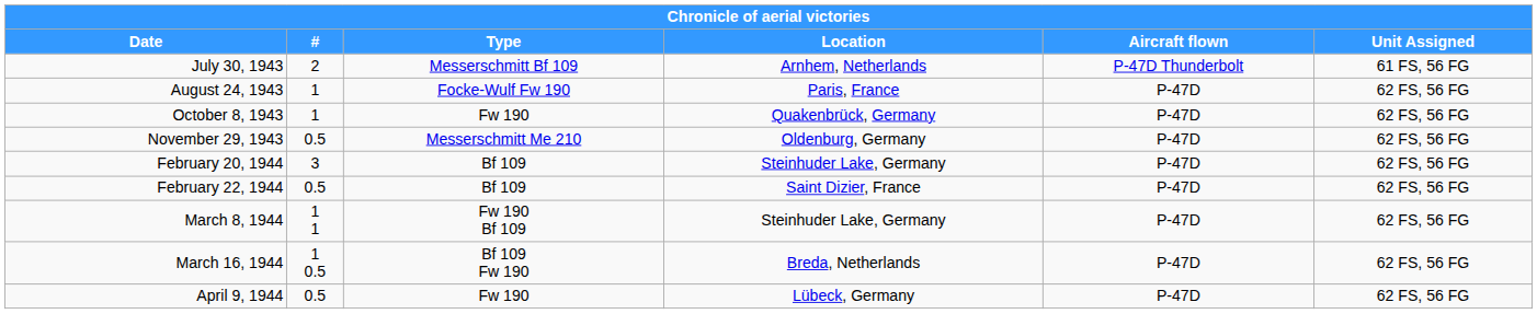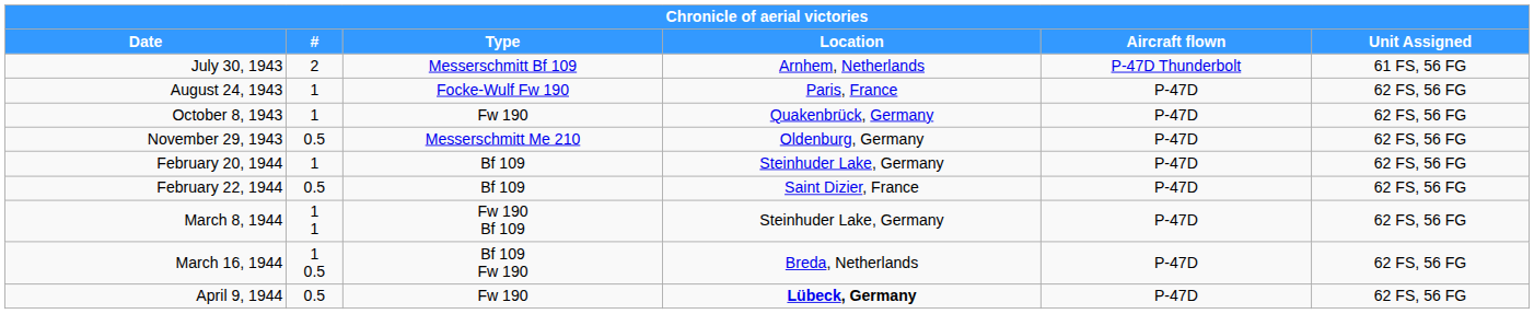February 20, 1944 | #: 3 -> 1
April 9, 1944 | Location: normal -> bold
